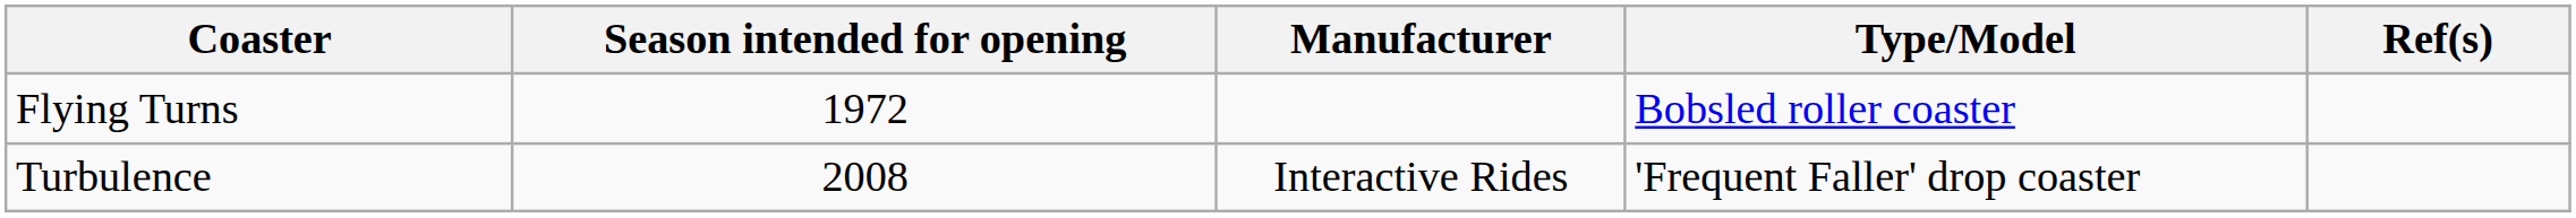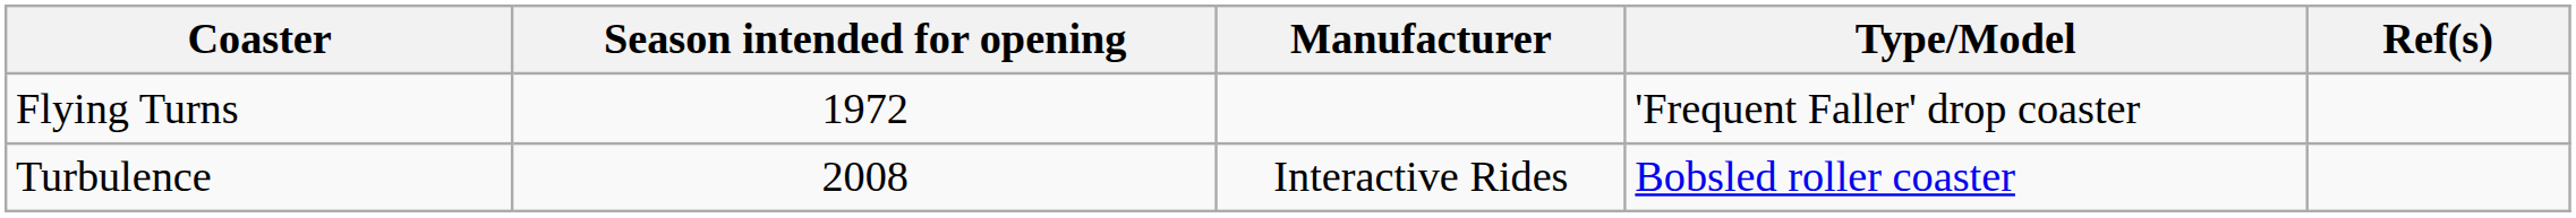Flying Turns | Type/Model: Bobsled roller coaster -> 'Frequent Faller' drop coaster
Turbulence | Type/Model: 'Frequent Faller' drop coaster -> Bobsled roller coaster
